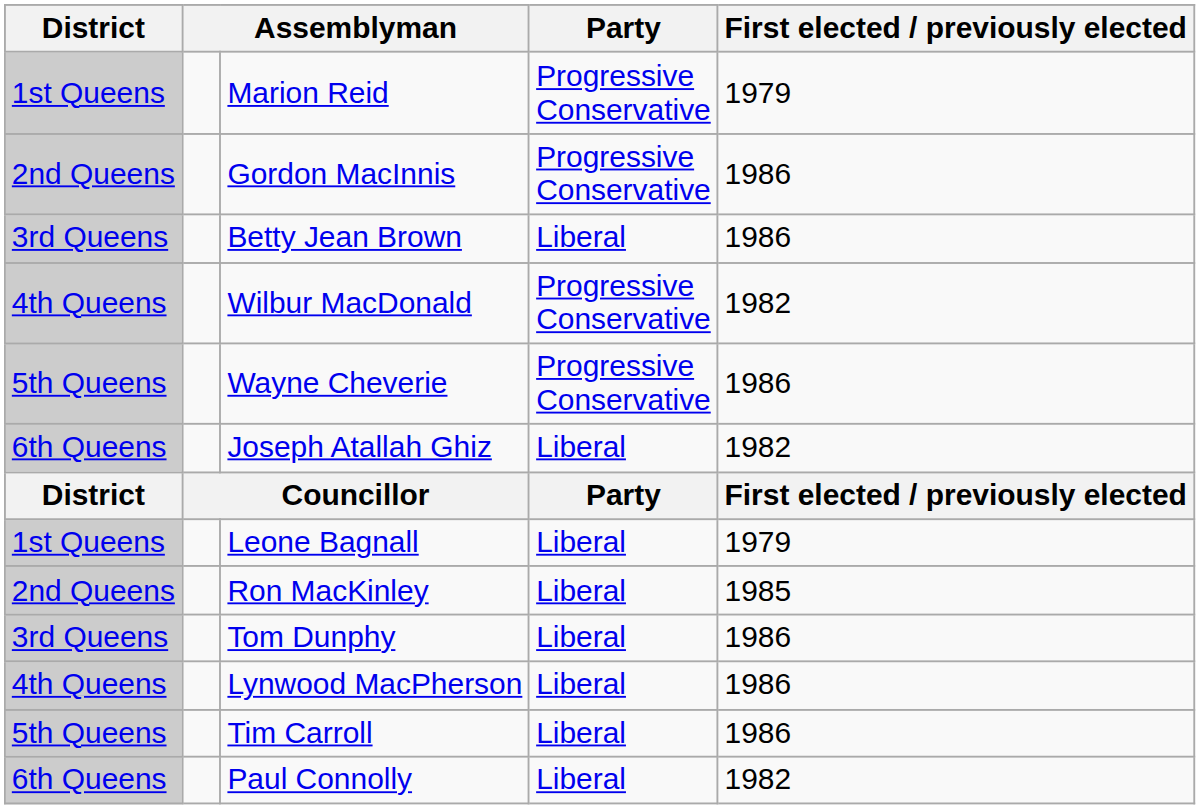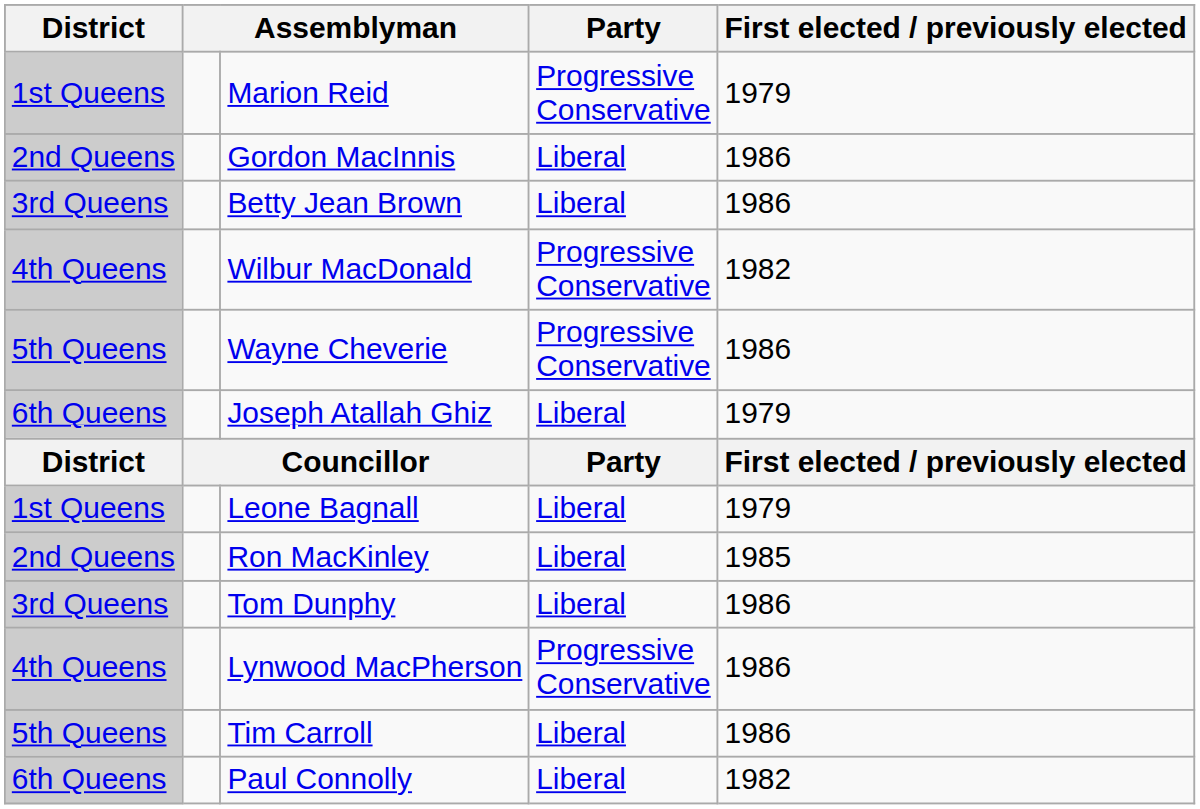Gordon MacInnis | Party: Progressive Conservative -> Liberal
Joseph Atallah Ghiz | First elected / previously elected: 1982 -> 1979
Lynwood MacPherson | Party: Liberal -> Progressive Conservative
